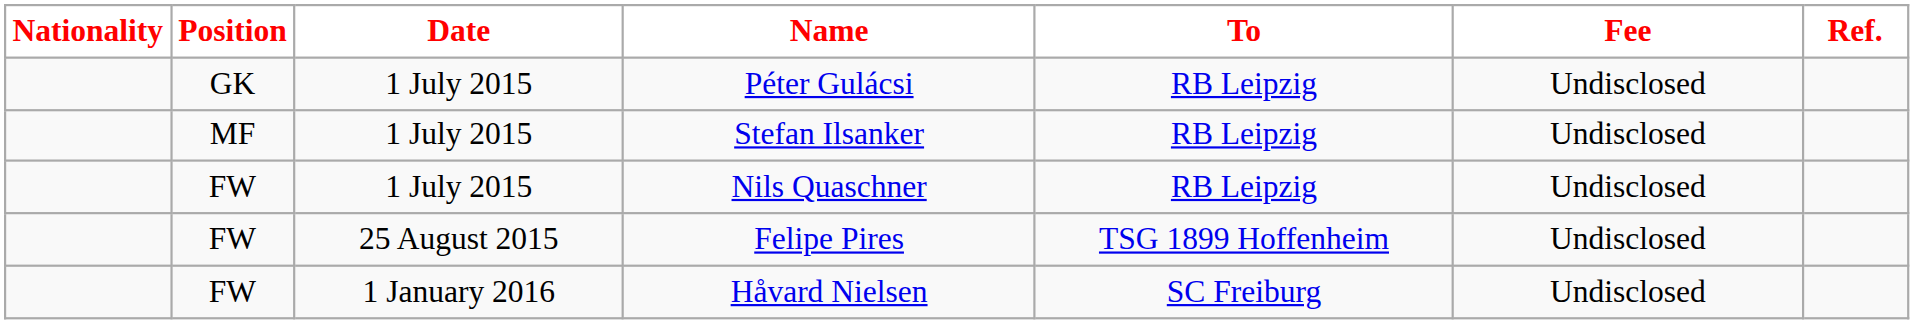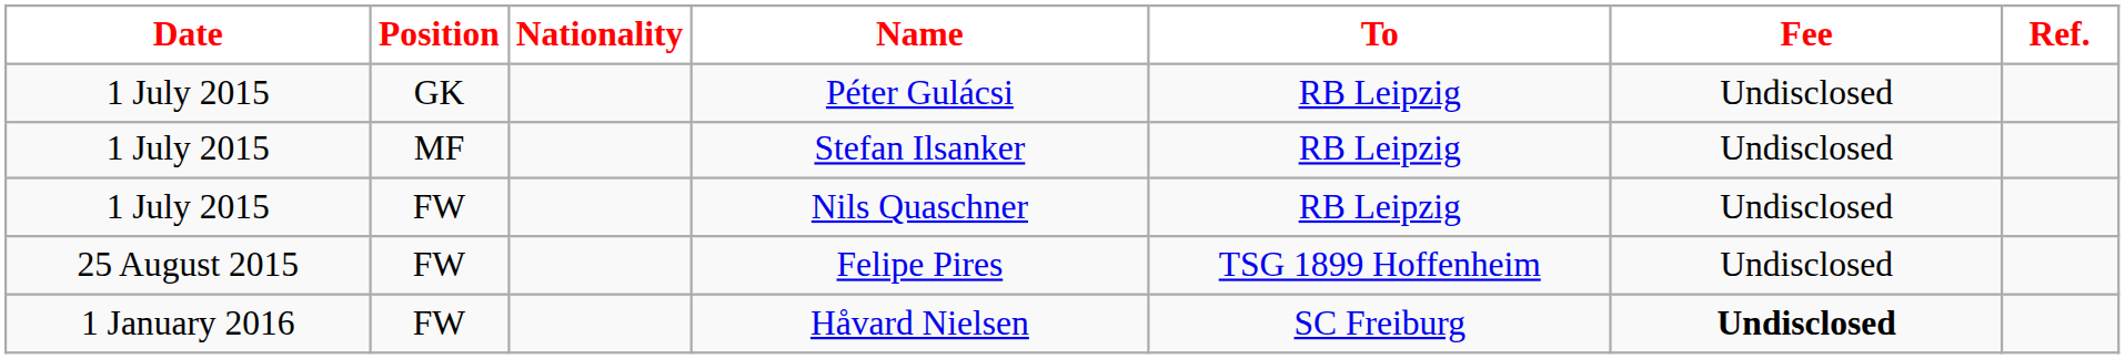columns swapped: Date <-> Nationality
Håvard Nielsen | Fee: normal -> bold
